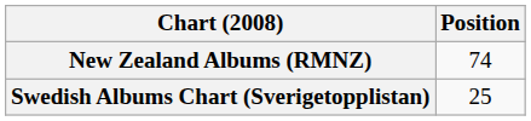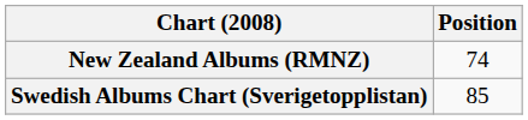Swedish Albums Chart (Sverigetopplistan) | Position: 25 -> 85
